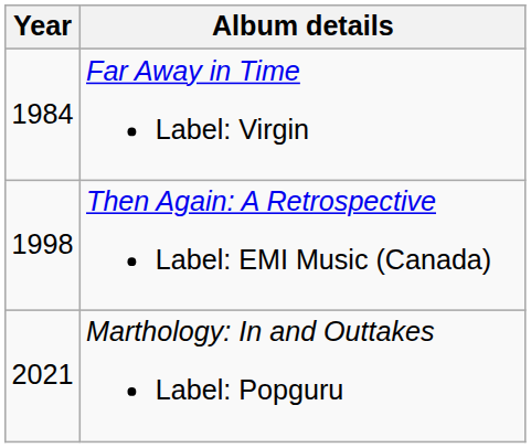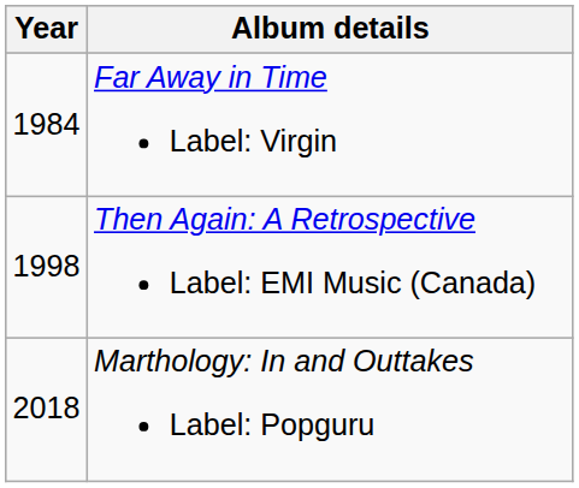Marthology: In and Outtakes Label: Popguru | Year: 2021 -> 2018
